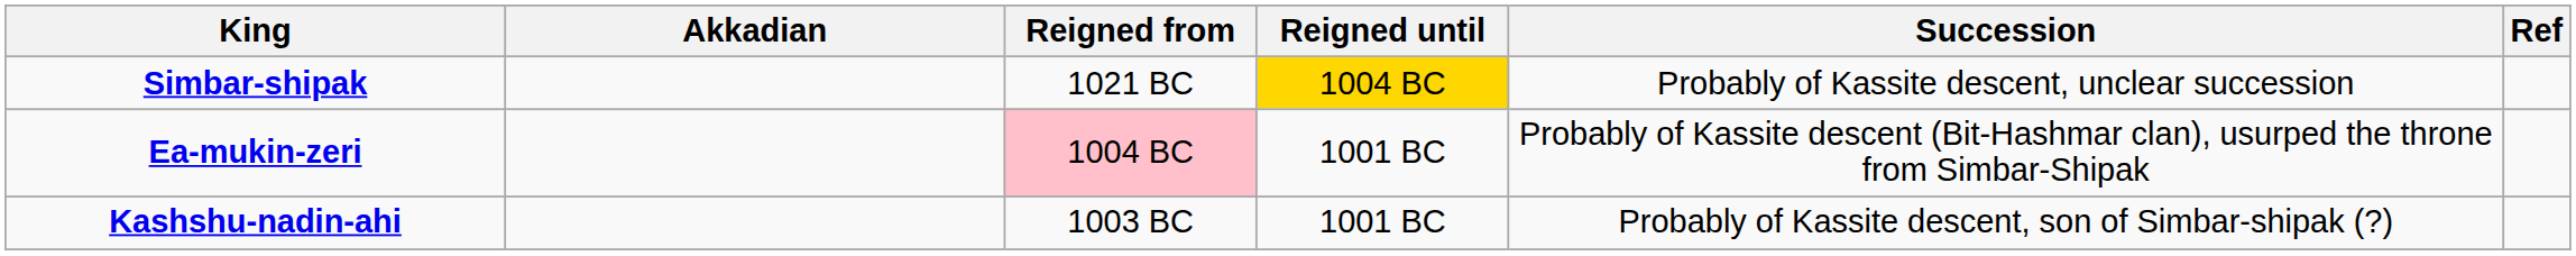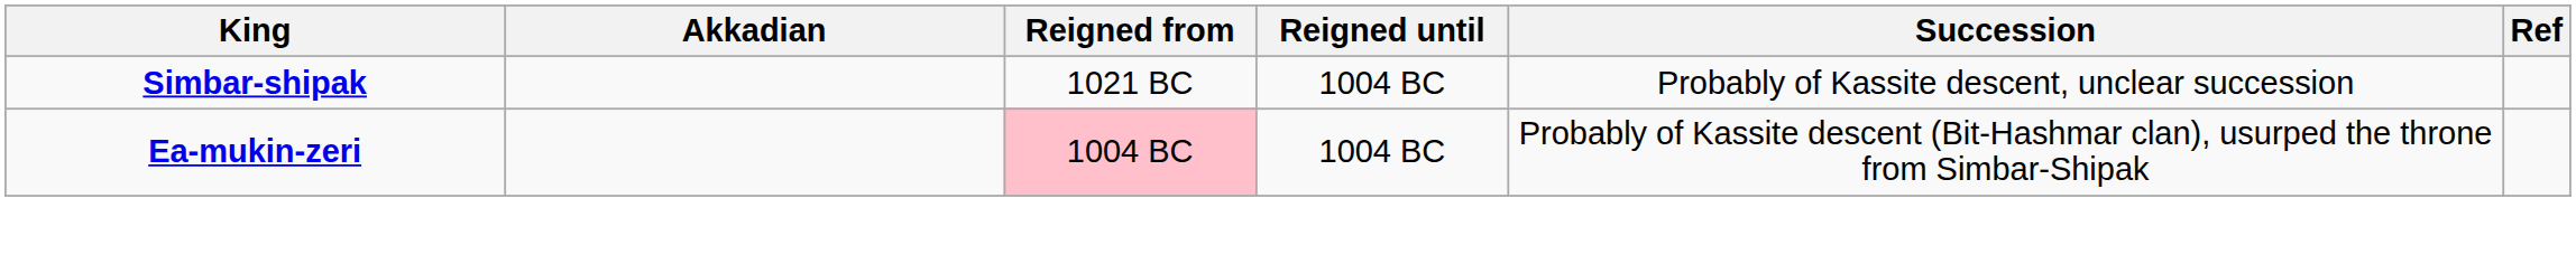Simbar-shipak | Reigned until: gold background -> no background
Ea-mukin-zeri | Reigned until: 1001 BC -> 1004 BC
- row: Kashshu-nadin-ahi | 1003 BC | 1001 BC | Probably of Kassite descent, son of Simbar-shipak (?)
